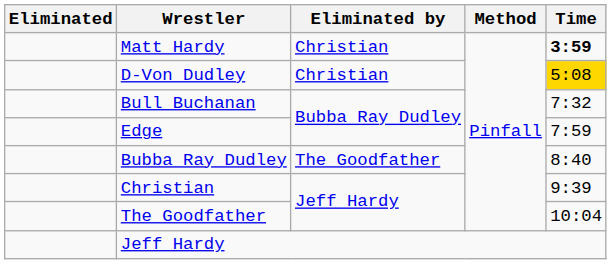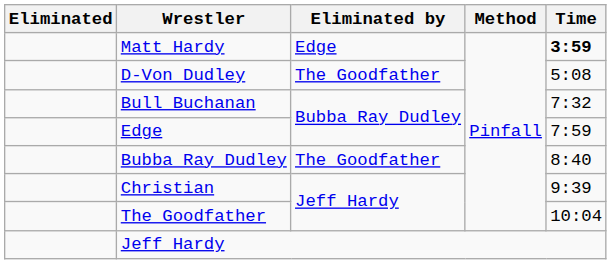Matt Hardy | Eliminated by: Christian -> Edge
D-Von Dudley | Eliminated by: Christian -> The Goodfather
D-Von Dudley | Time: gold background -> no background
